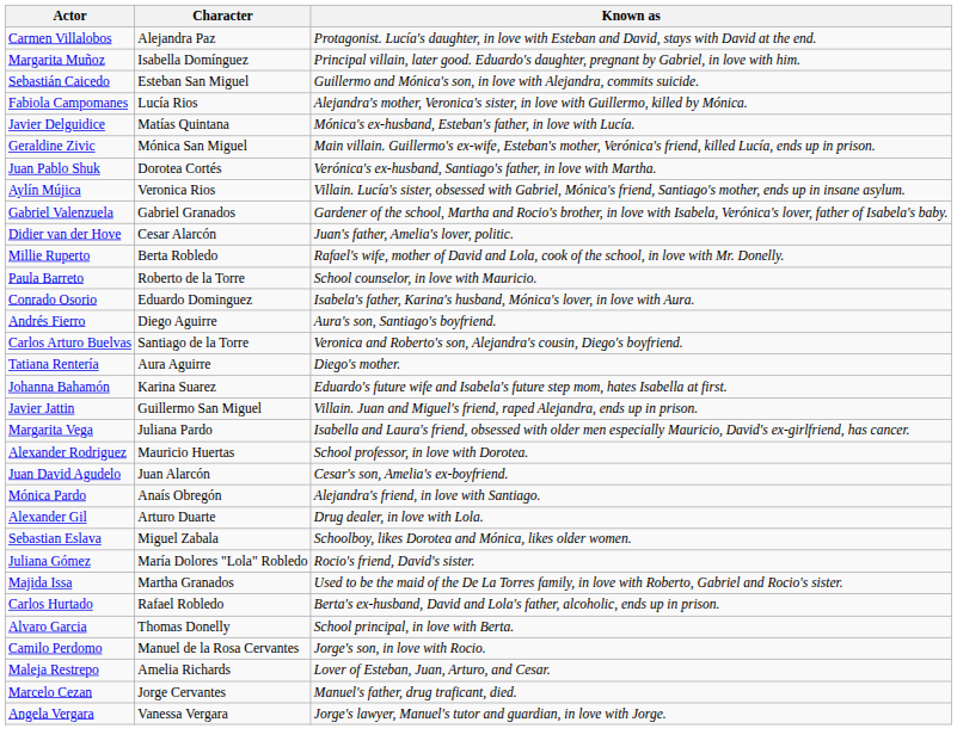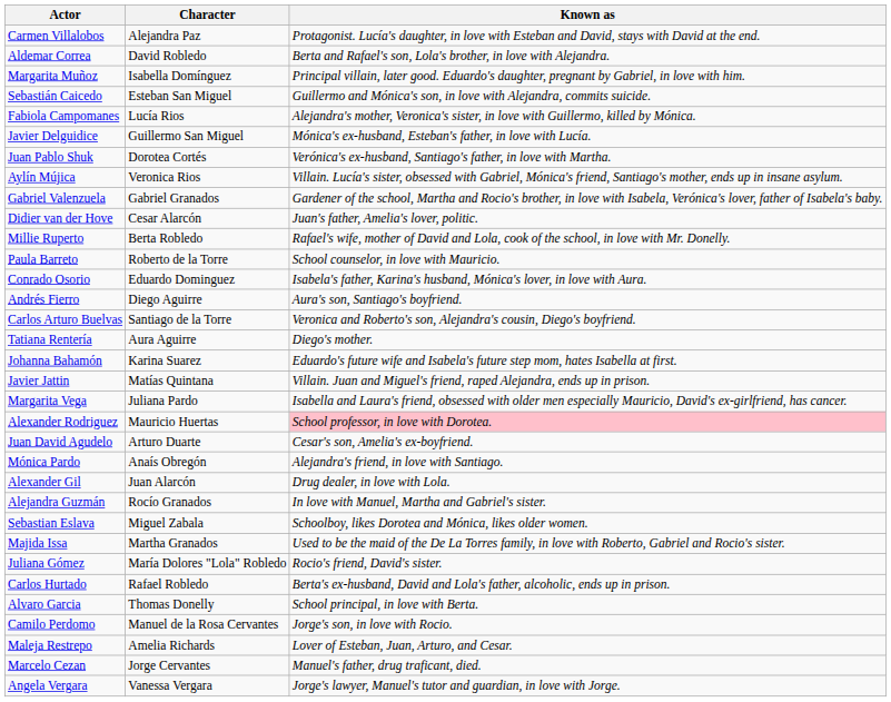+ row: Aldemar Correa | David Robledo | Berta and Rafael's son, Lola's brother, in love with Alejandra.
Javier Delguidice | Character: Matías Quintana -> Guillermo San Miguel
- row: Geraldine Zivic | Mónica San Miguel | Main villain. Guillermo's ex-wife, Esteban's mother, Verónica's friend, killed Lucía, ends up in prison.
Javier Jattin | Character: Guillermo San Miguel -> Matías Quintana
Alexander Rodriguez | Known as: no background -> pink background
Juan David Agudelo | Character: Juan Alarcón -> Arturo Duarte
Alexander Gil | Character: Arturo Duarte -> Juan Alarcón
+ row: Alejandra Guzmán | Rocío Granados | In love with Manuel, Martha and Gabriel's sister.
rows swapped: Juliana Gómez <-> Majida Issa
